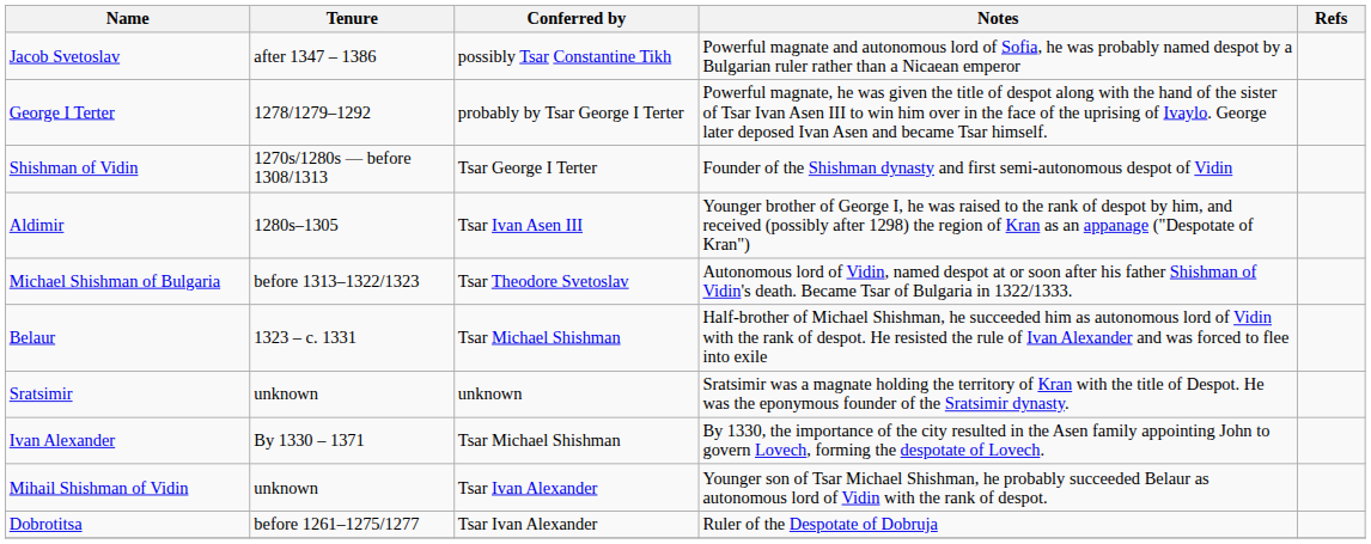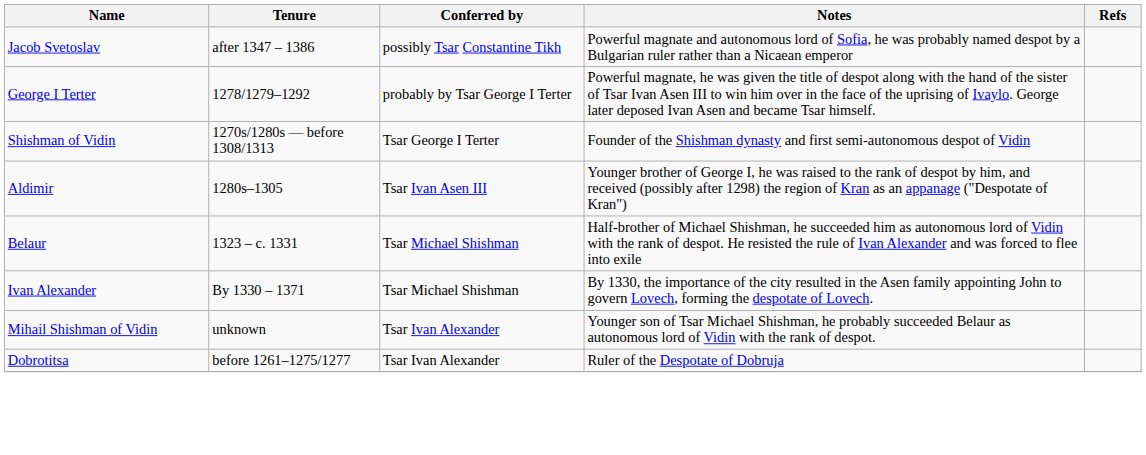- row: Michael Shishman of Bulgaria | before 1313–1322/1323 | Tsar Theodore Svetoslav | Autonomous lord of Vidin, named despot at or soon after his father Shishman of Vidin's death. Became Tsar of Bulgaria in 1322/1333.
- row: Sratsimir | unknown | unknown | Sratsimir was a magnate holding the territory of Kran with the title of Despot. He was the eponymous founder of the Sratsimir dynasty.
